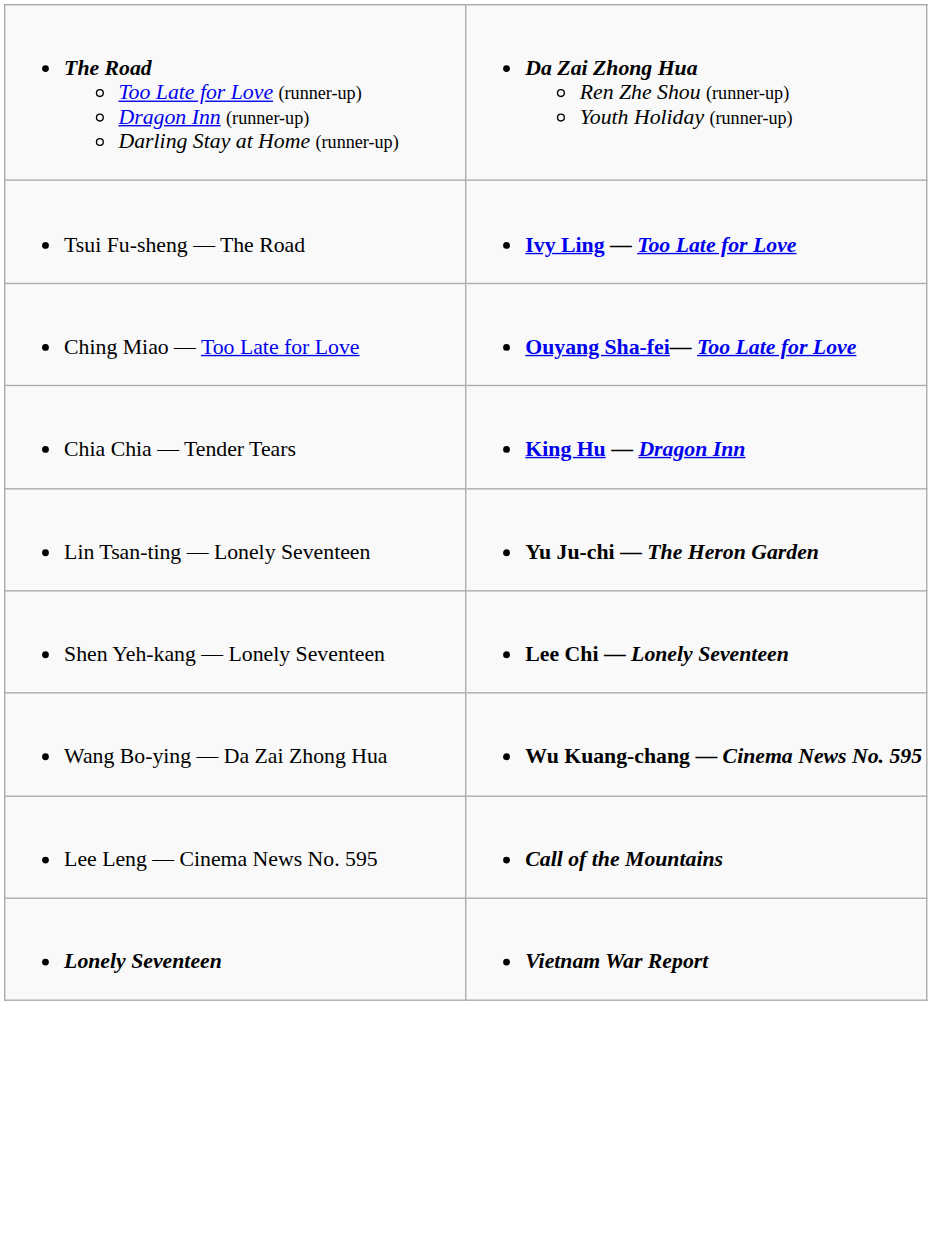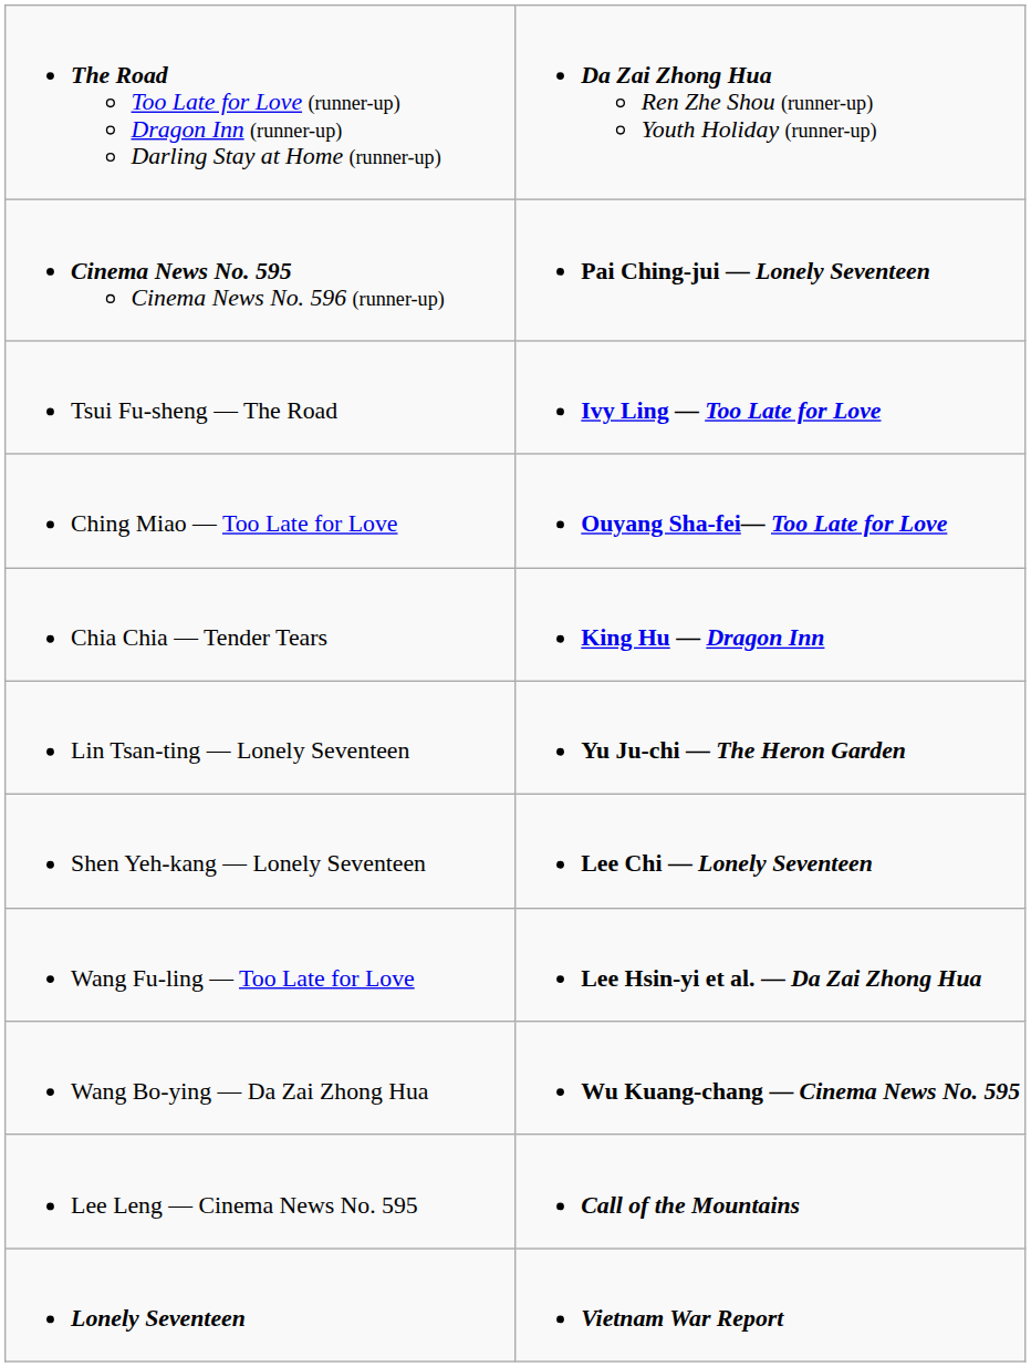+ row: Cinema News No. 595 Cinema News No. 596 (runner-up) | Pai Ching-jui — Lonely Seventeen
+ row: Wang Fu-ling — Too Late for Love | Lee Hsin-yi et al. — Da Zai Zhong Hua
